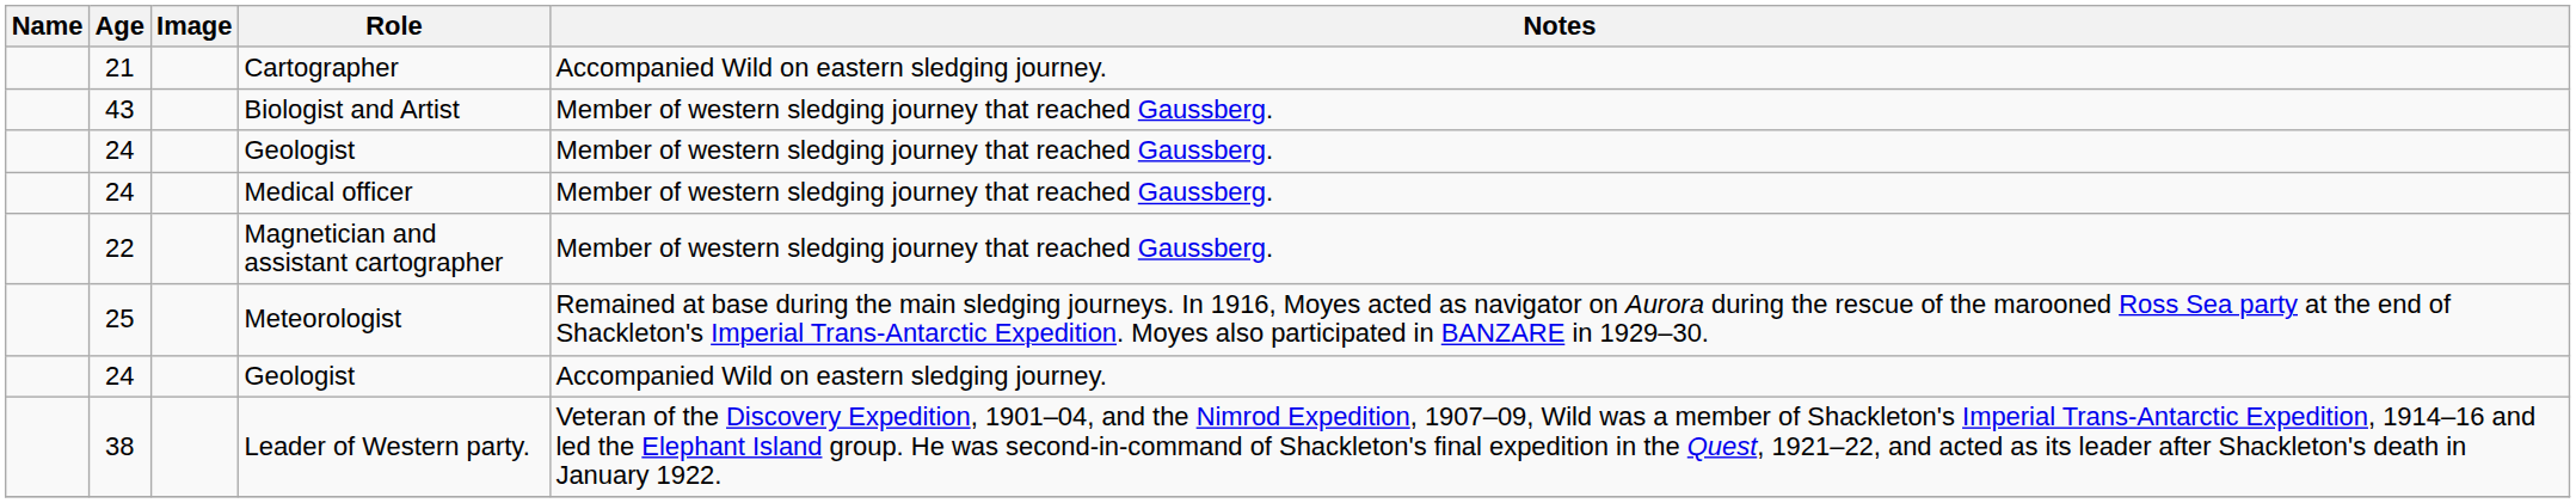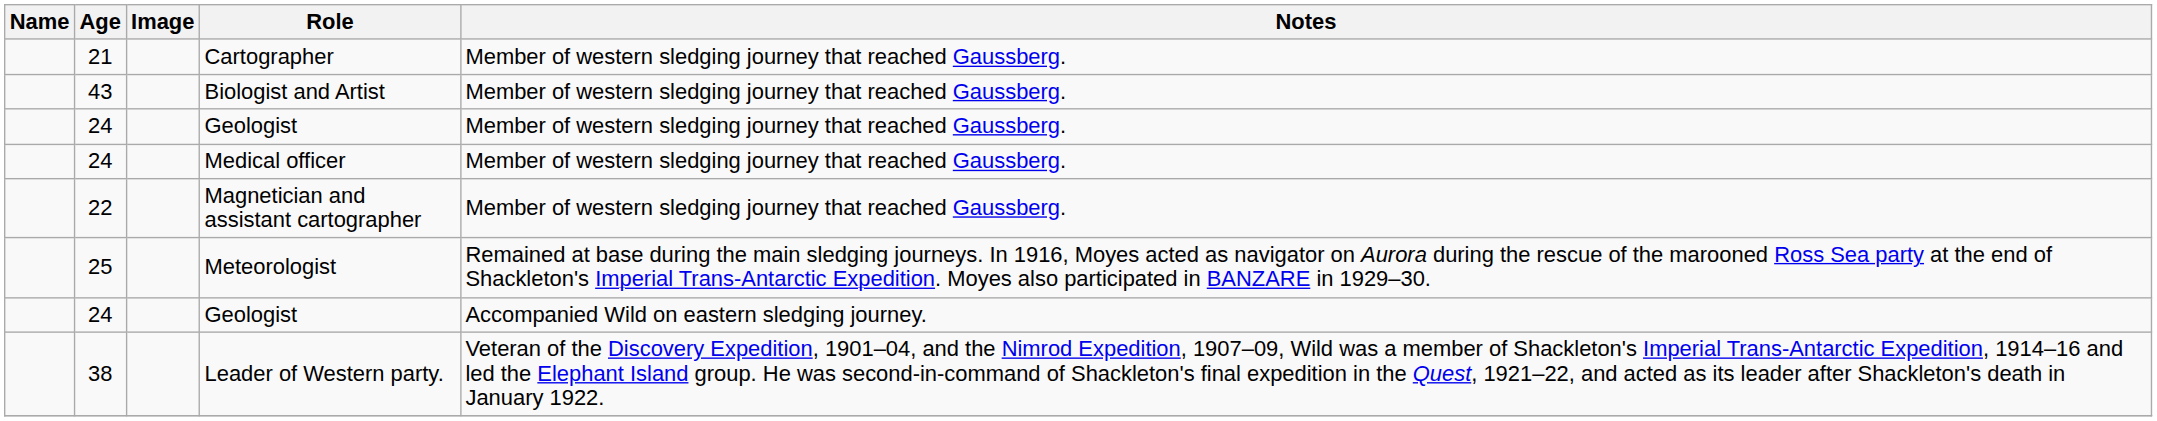Cartographer | Notes: Accompanied Wild on eastern sledging journey. -> Member of western sledging journey that reached Gaussberg.
